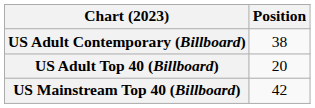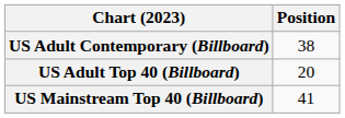US Mainstream Top 40 (Billboard) | Position: 42 -> 41
